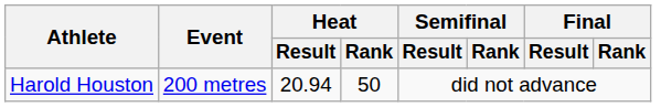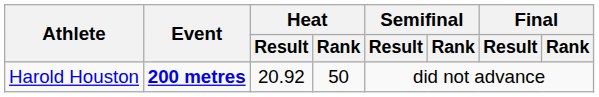Harold Houston | Event: normal -> bold
Harold Houston | Heat / Result: 20.94 -> 20.92
